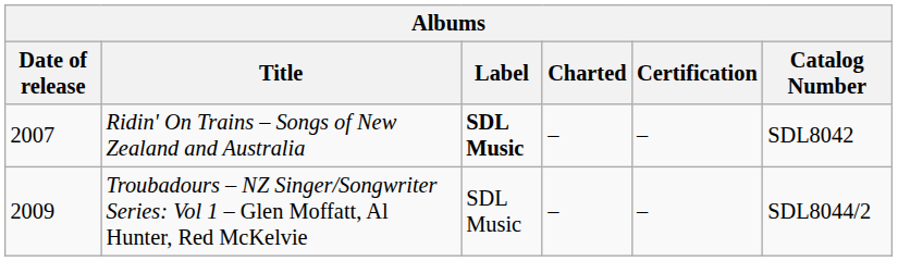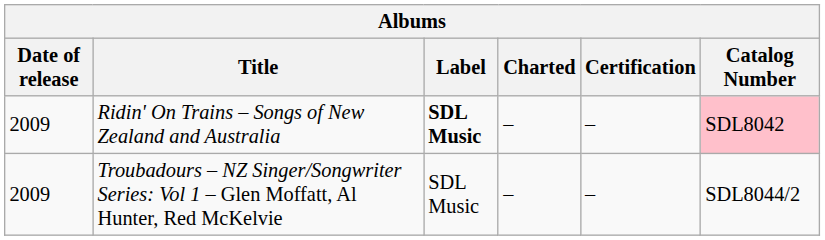Ridin' On Trains – Songs of New Zealand and Australia | Date of release: 2007 -> 2009
Ridin' On Trains – Songs of New Zealand and Australia | Catalog Number: no background -> pink background
